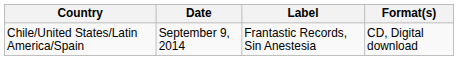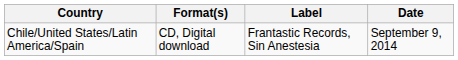columns swapped: Date <-> Format(s)
